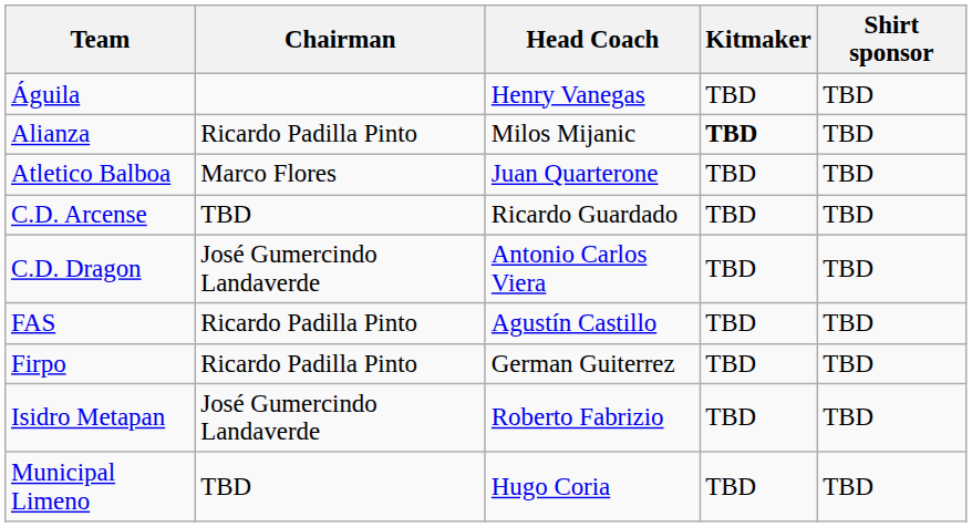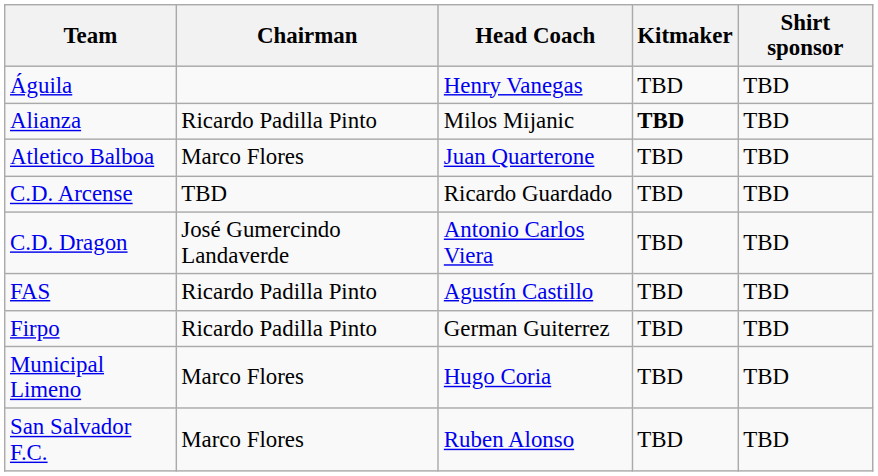- row: Isidro Metapan | José Gumercindo Landaverde | Roberto Fabrizio | TBD | TBD
Municipal Limeno | Chairman: TBD -> Marco Flores
+ row: San Salvador F.C. | Marco Flores | Ruben Alonso | TBD | TBD
